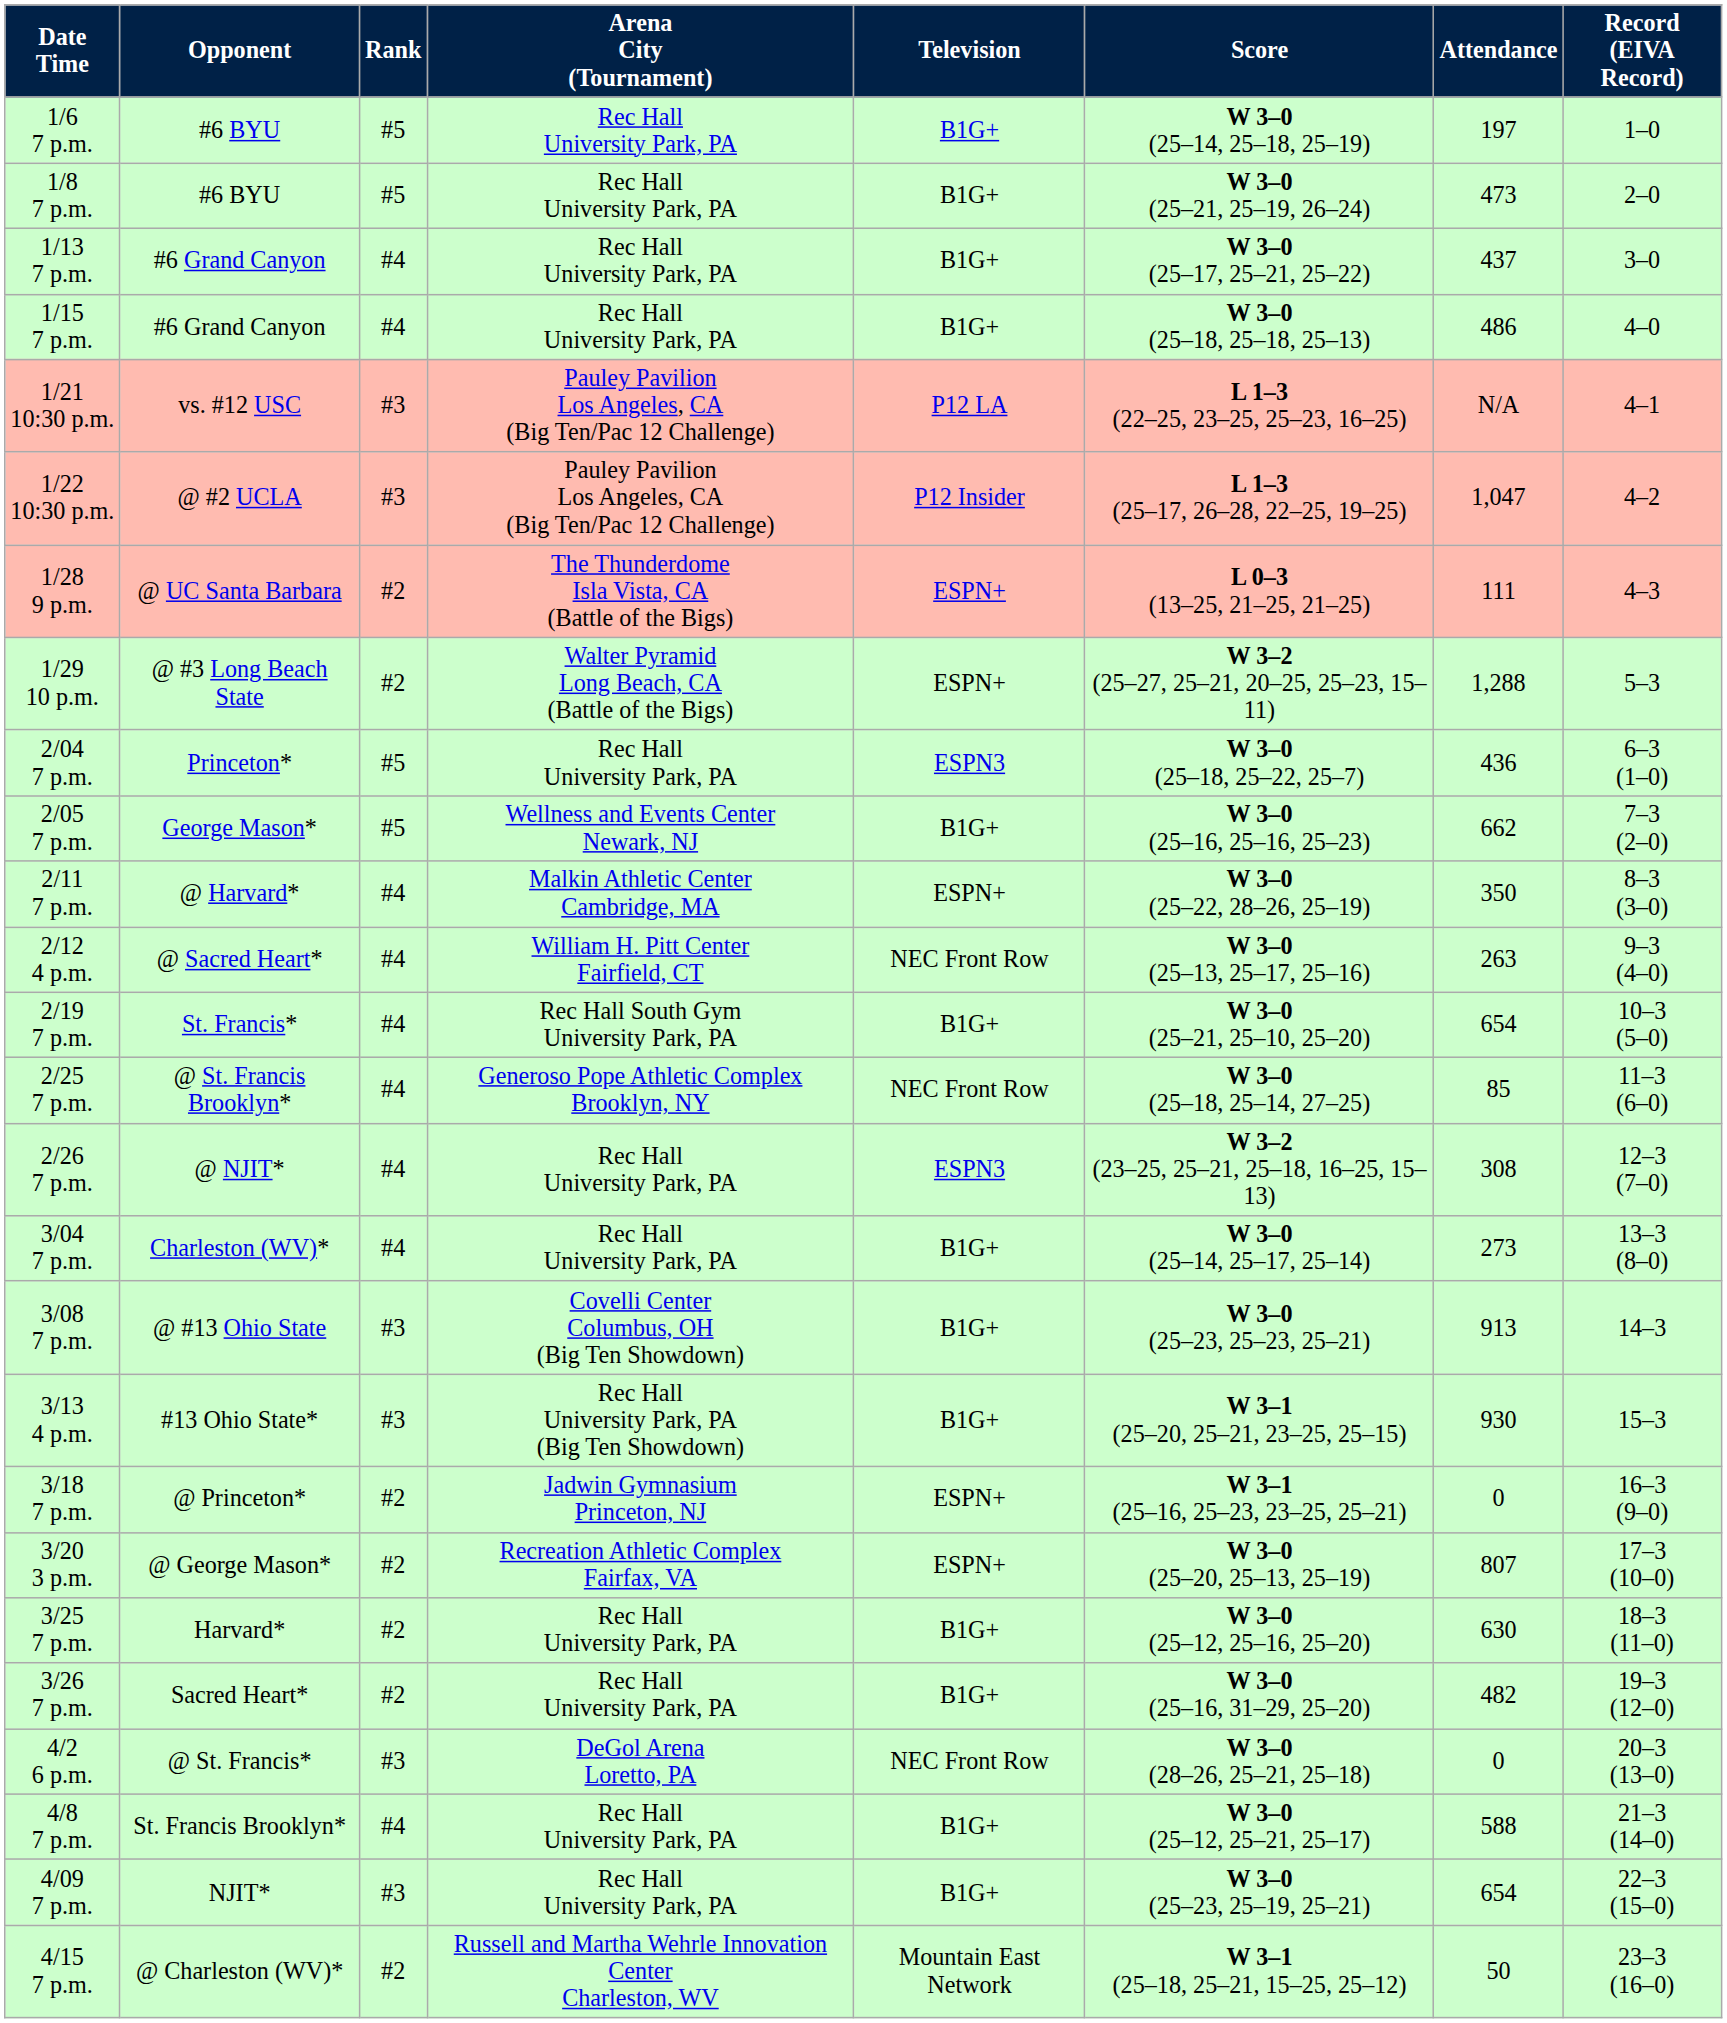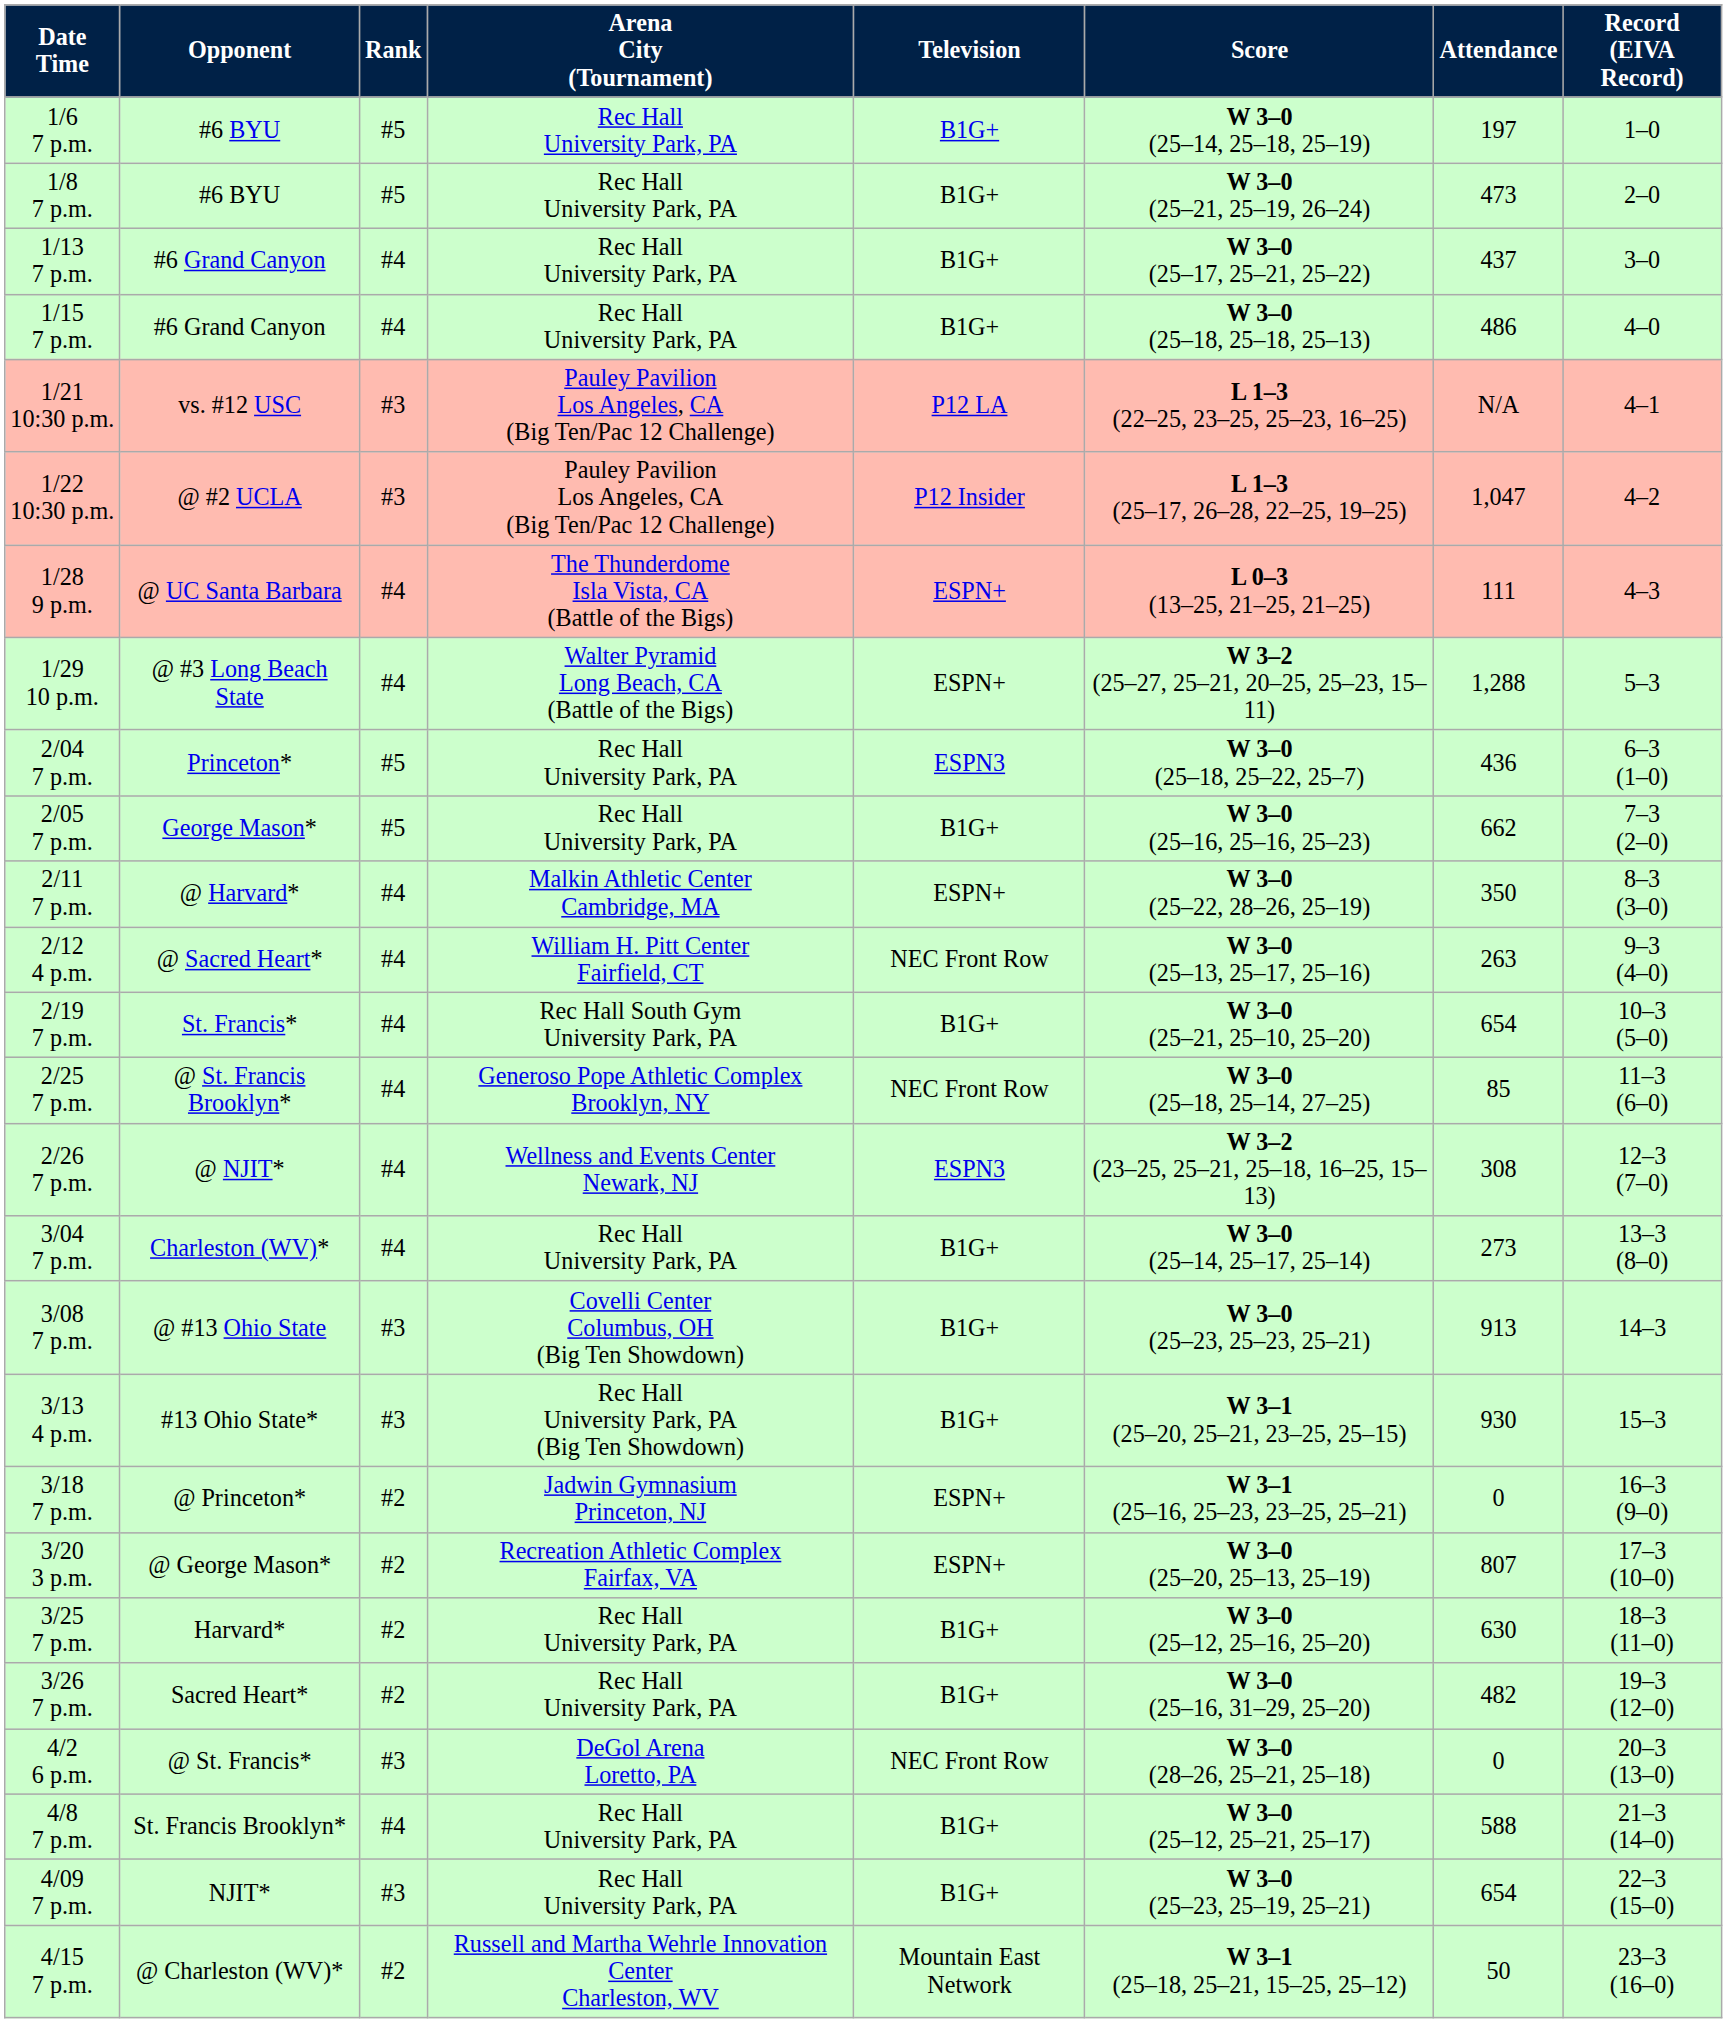1/28 9 p.m. | Rank: #2 -> #4
1/29 10 p.m. | Rank: #2 -> #4
2/05 7 p.m. | Arena City (Tournament): Wellness and Events Center Newark, NJ -> Rec Hall University Park, PA
2/26 7 p.m. | Arena City (Tournament): Rec Hall University Park, PA -> Wellness and Events Center Newark, NJ
